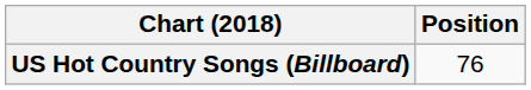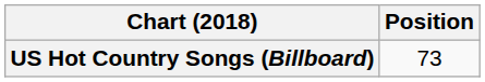US Hot Country Songs (Billboard) | Position: 76 -> 73
